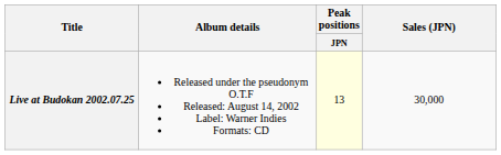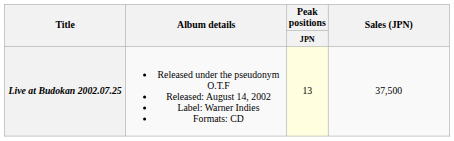Live at Budokan 2002.07.25 | Sales (JPN): 30,000 -> 37,500
